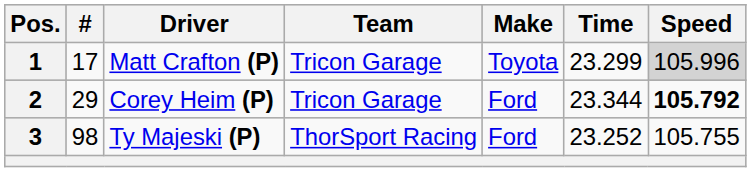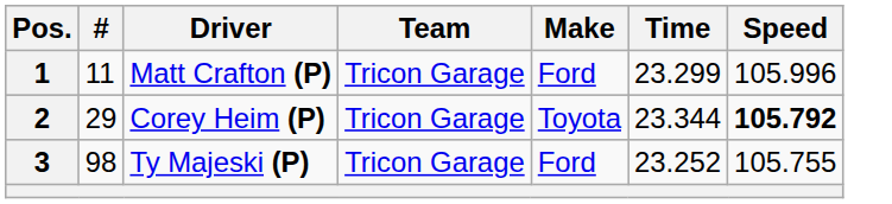1 | #: 17 -> 11
1 | Make: Toyota -> Ford
1 | Speed: lightgrey background -> no background
2 | Make: Ford -> Toyota
3 | Team: ThorSport Racing -> Tricon Garage
